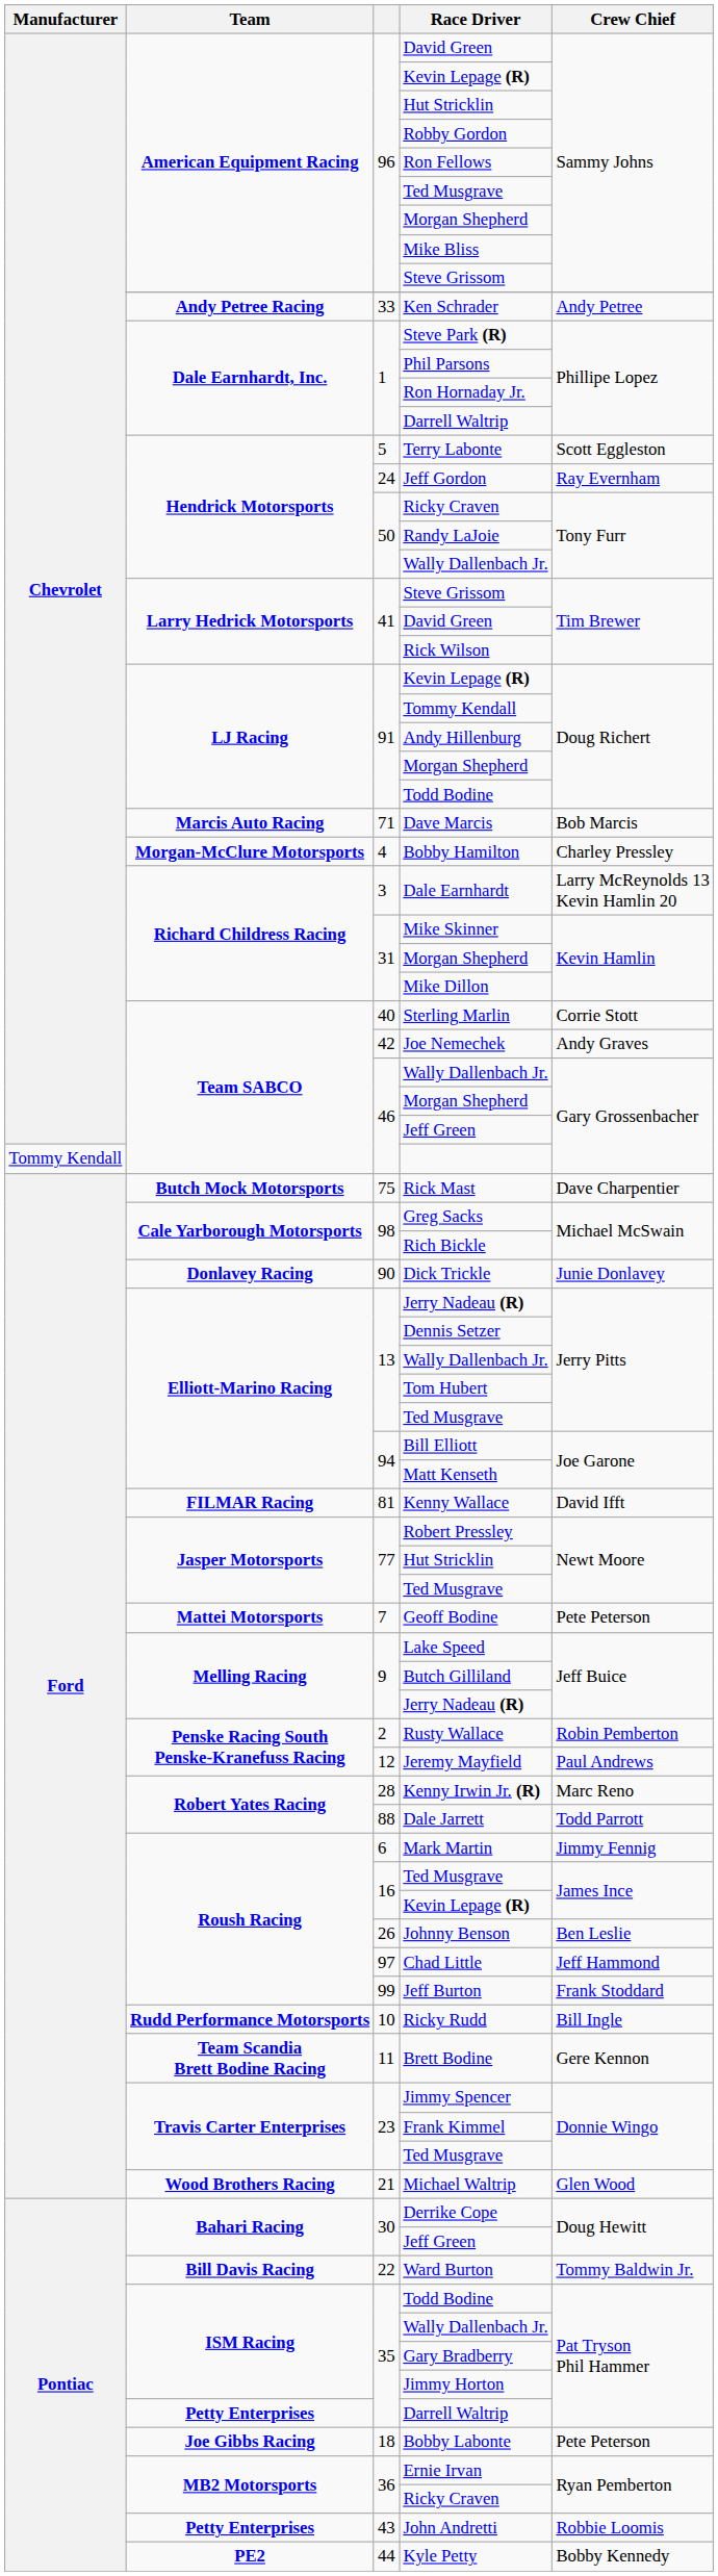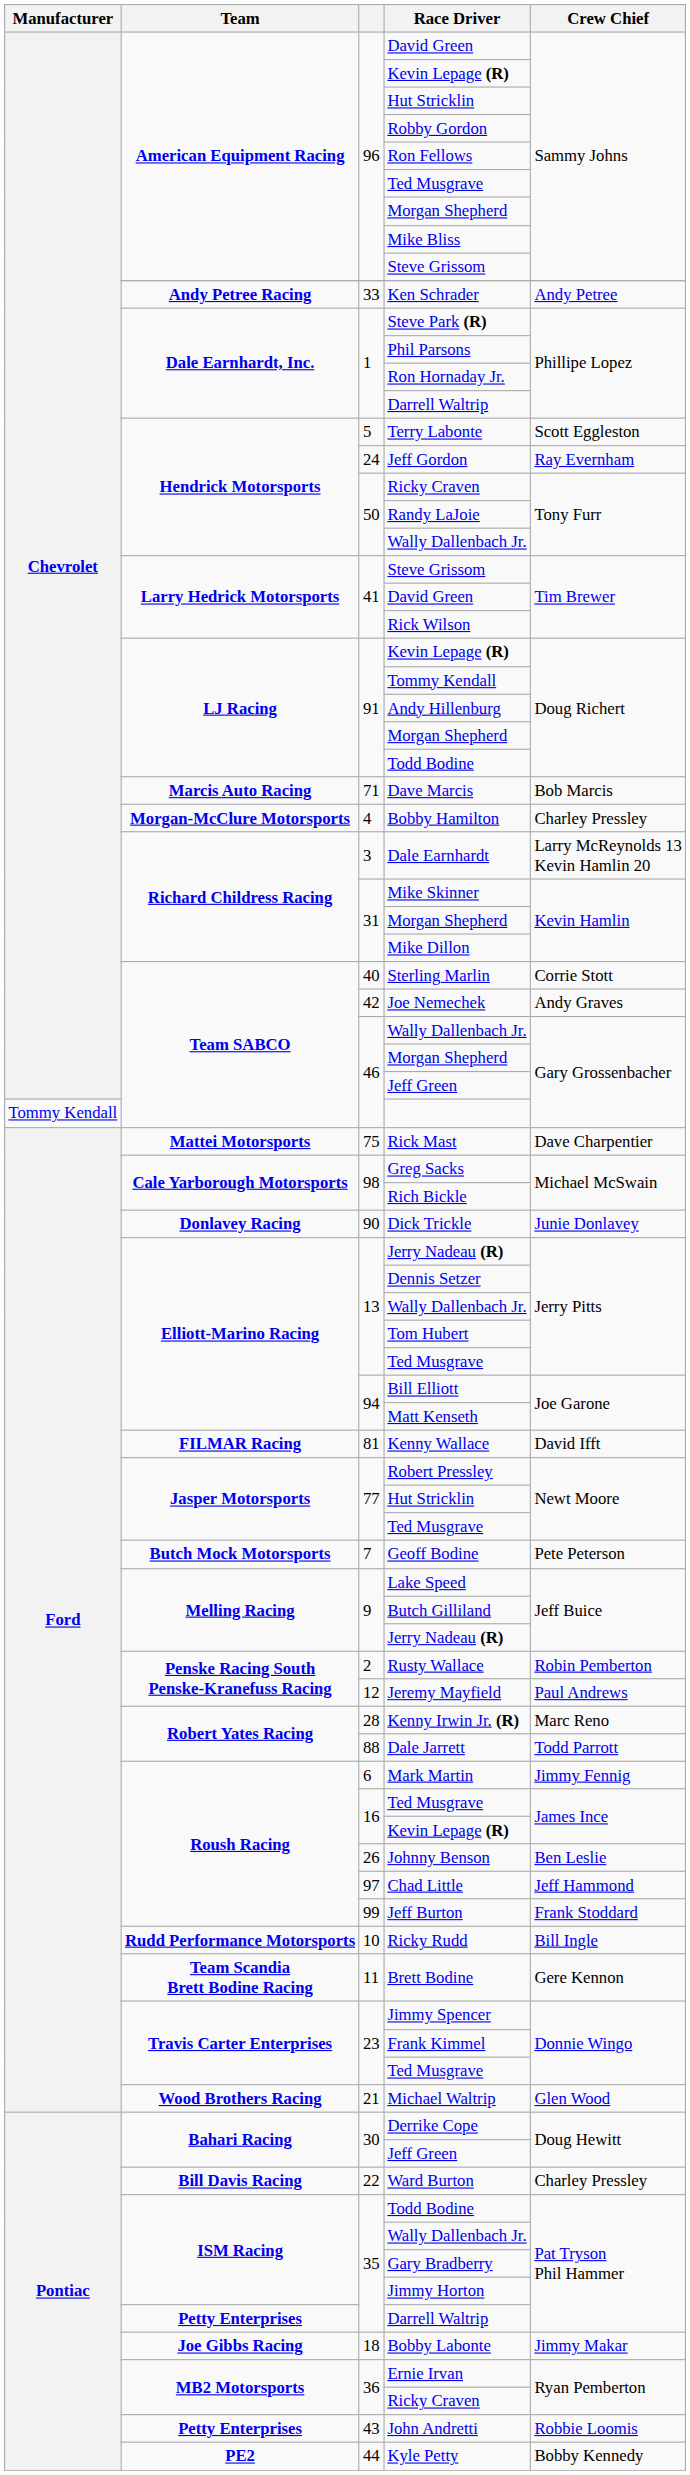Rick Mast | Team: Butch Mock Motorsports -> Mattei Motorsports
Geoff Bodine | Team: Mattei Motorsports -> Butch Mock Motorsports
Ward Burton | Crew Chief: Tommy Baldwin Jr. -> Charley Pressley
Bobby Labonte | Crew Chief: Pete Peterson -> Jimmy Makar
